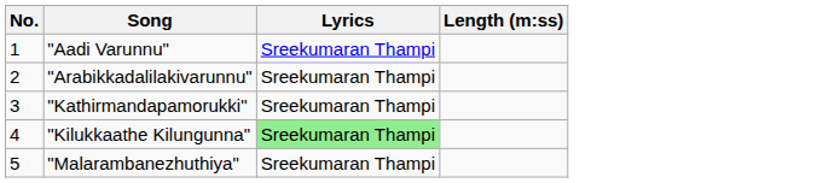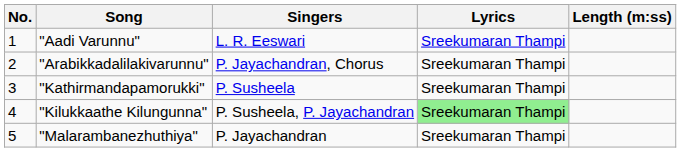+ column: Singers | L. R. Eeswari | P. Jayachandran, Chorus | P. Susheela | P. Susheela, P. Jayachandran | P. Jayachandran
